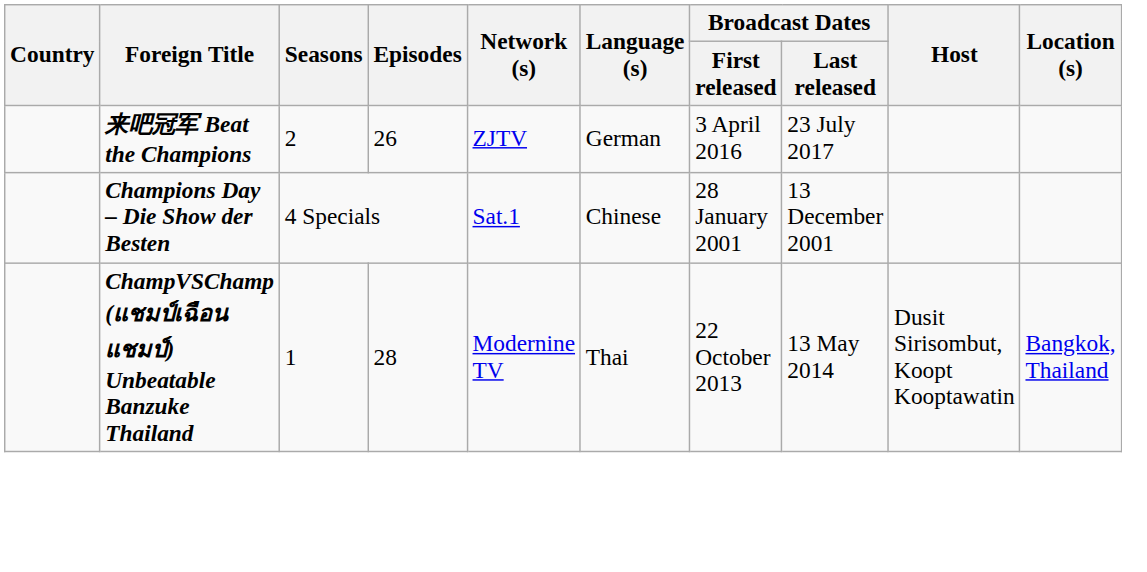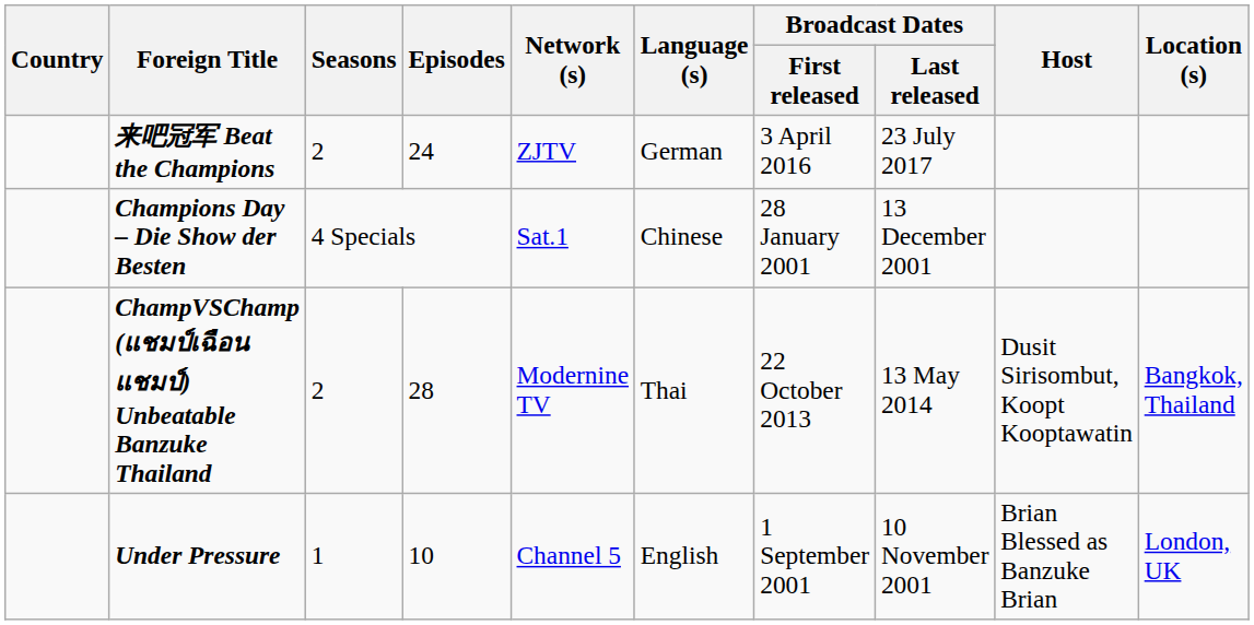来吧冠军 Beat the Champions | Episodes: 26 -> 24
ChampVSChamp (แชมป์เฉือนแชมป์) Unbeatable Banzuke Thailand | Seasons: 1 -> 2
+ row: Under Pressure | 1 | 10 | Channel 5 | English | 1 September 2001 | 10 November 2001 | Brian Blessed as Banzuke Brian | London, UK
